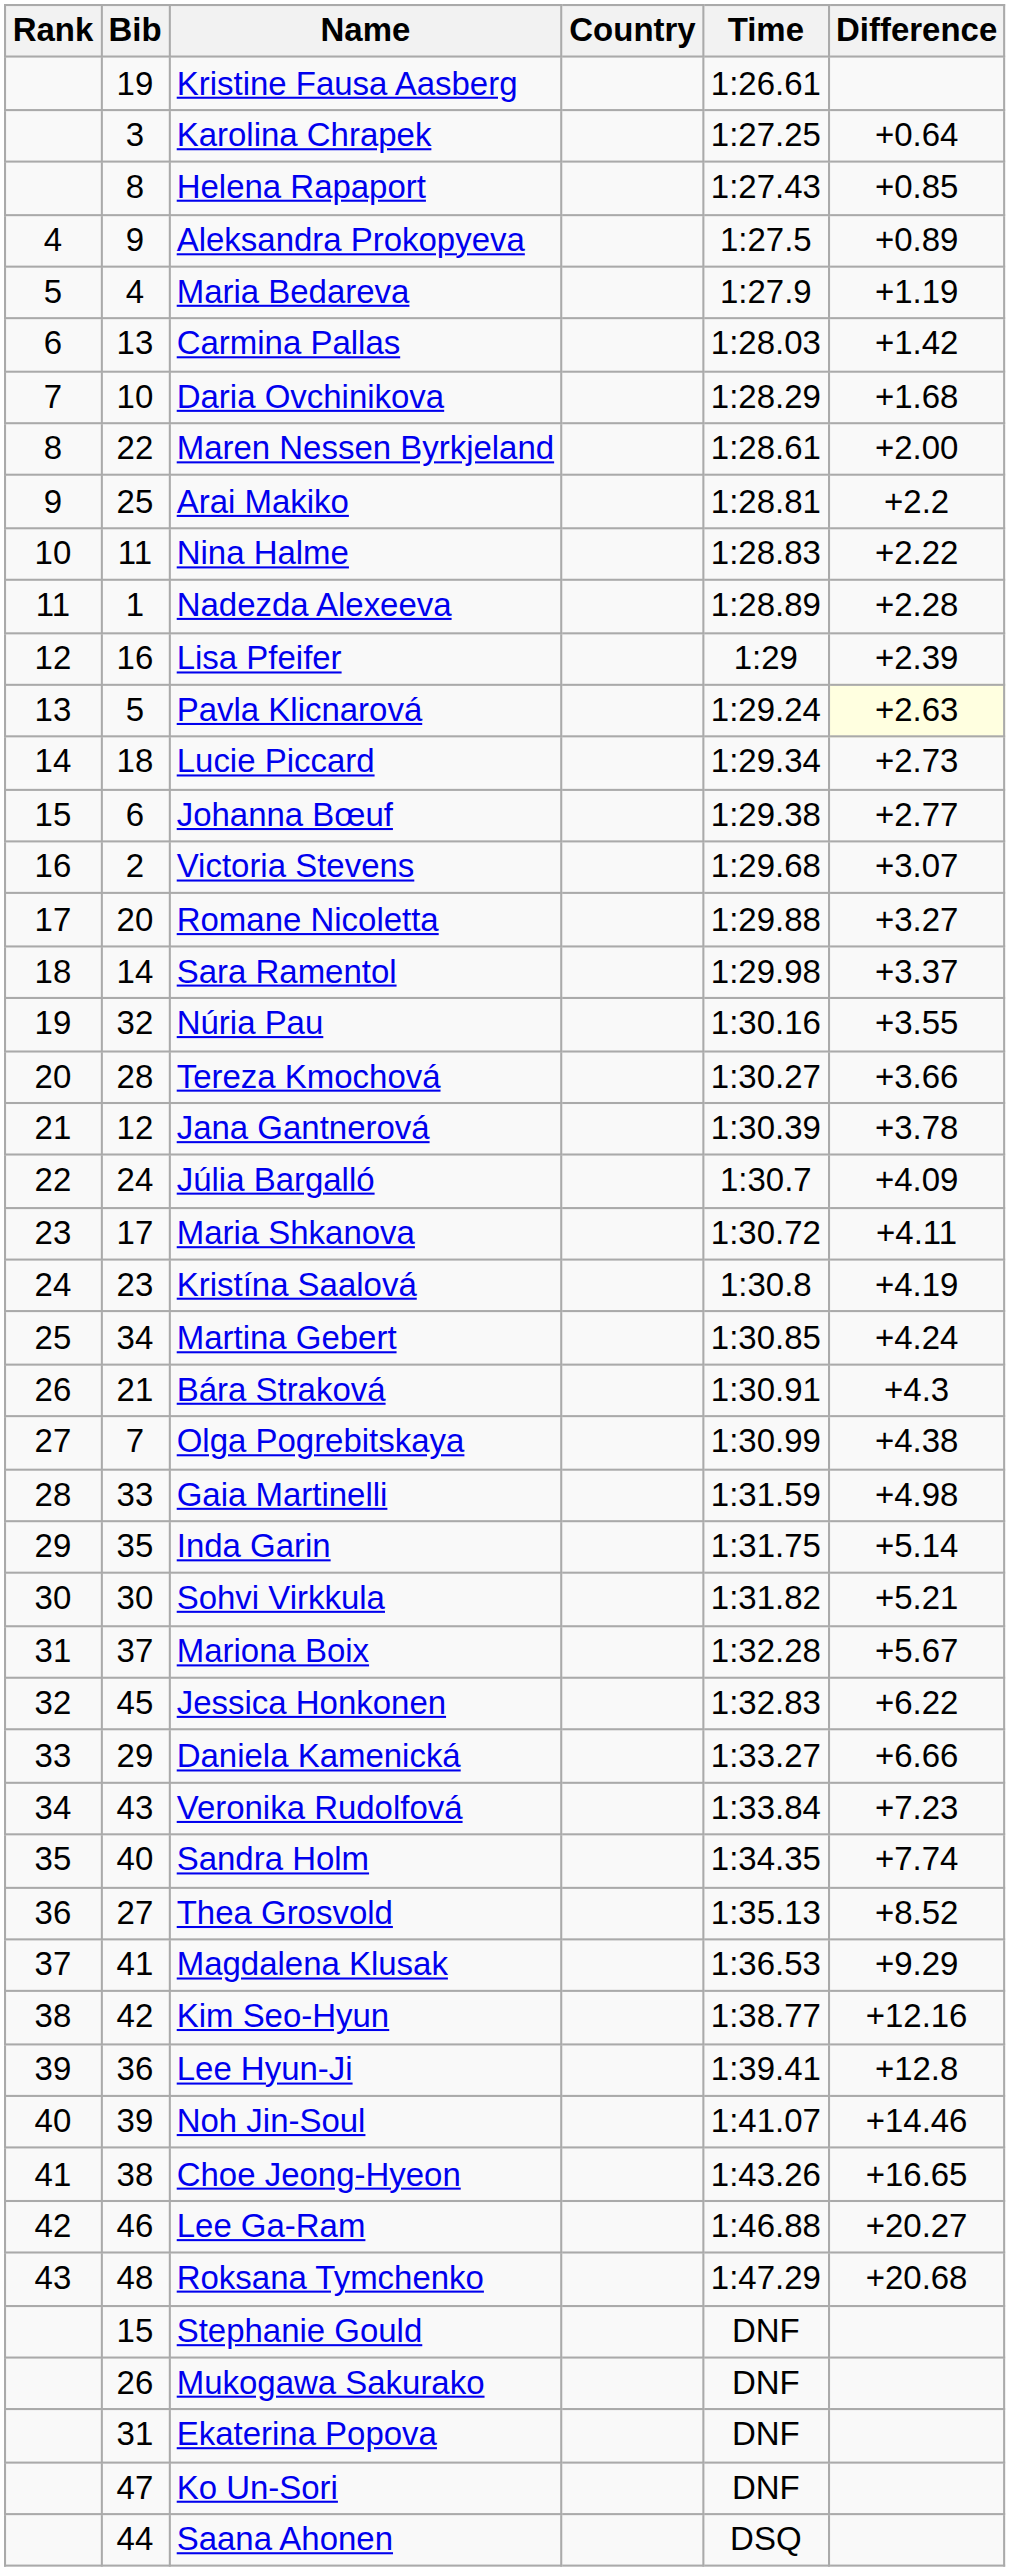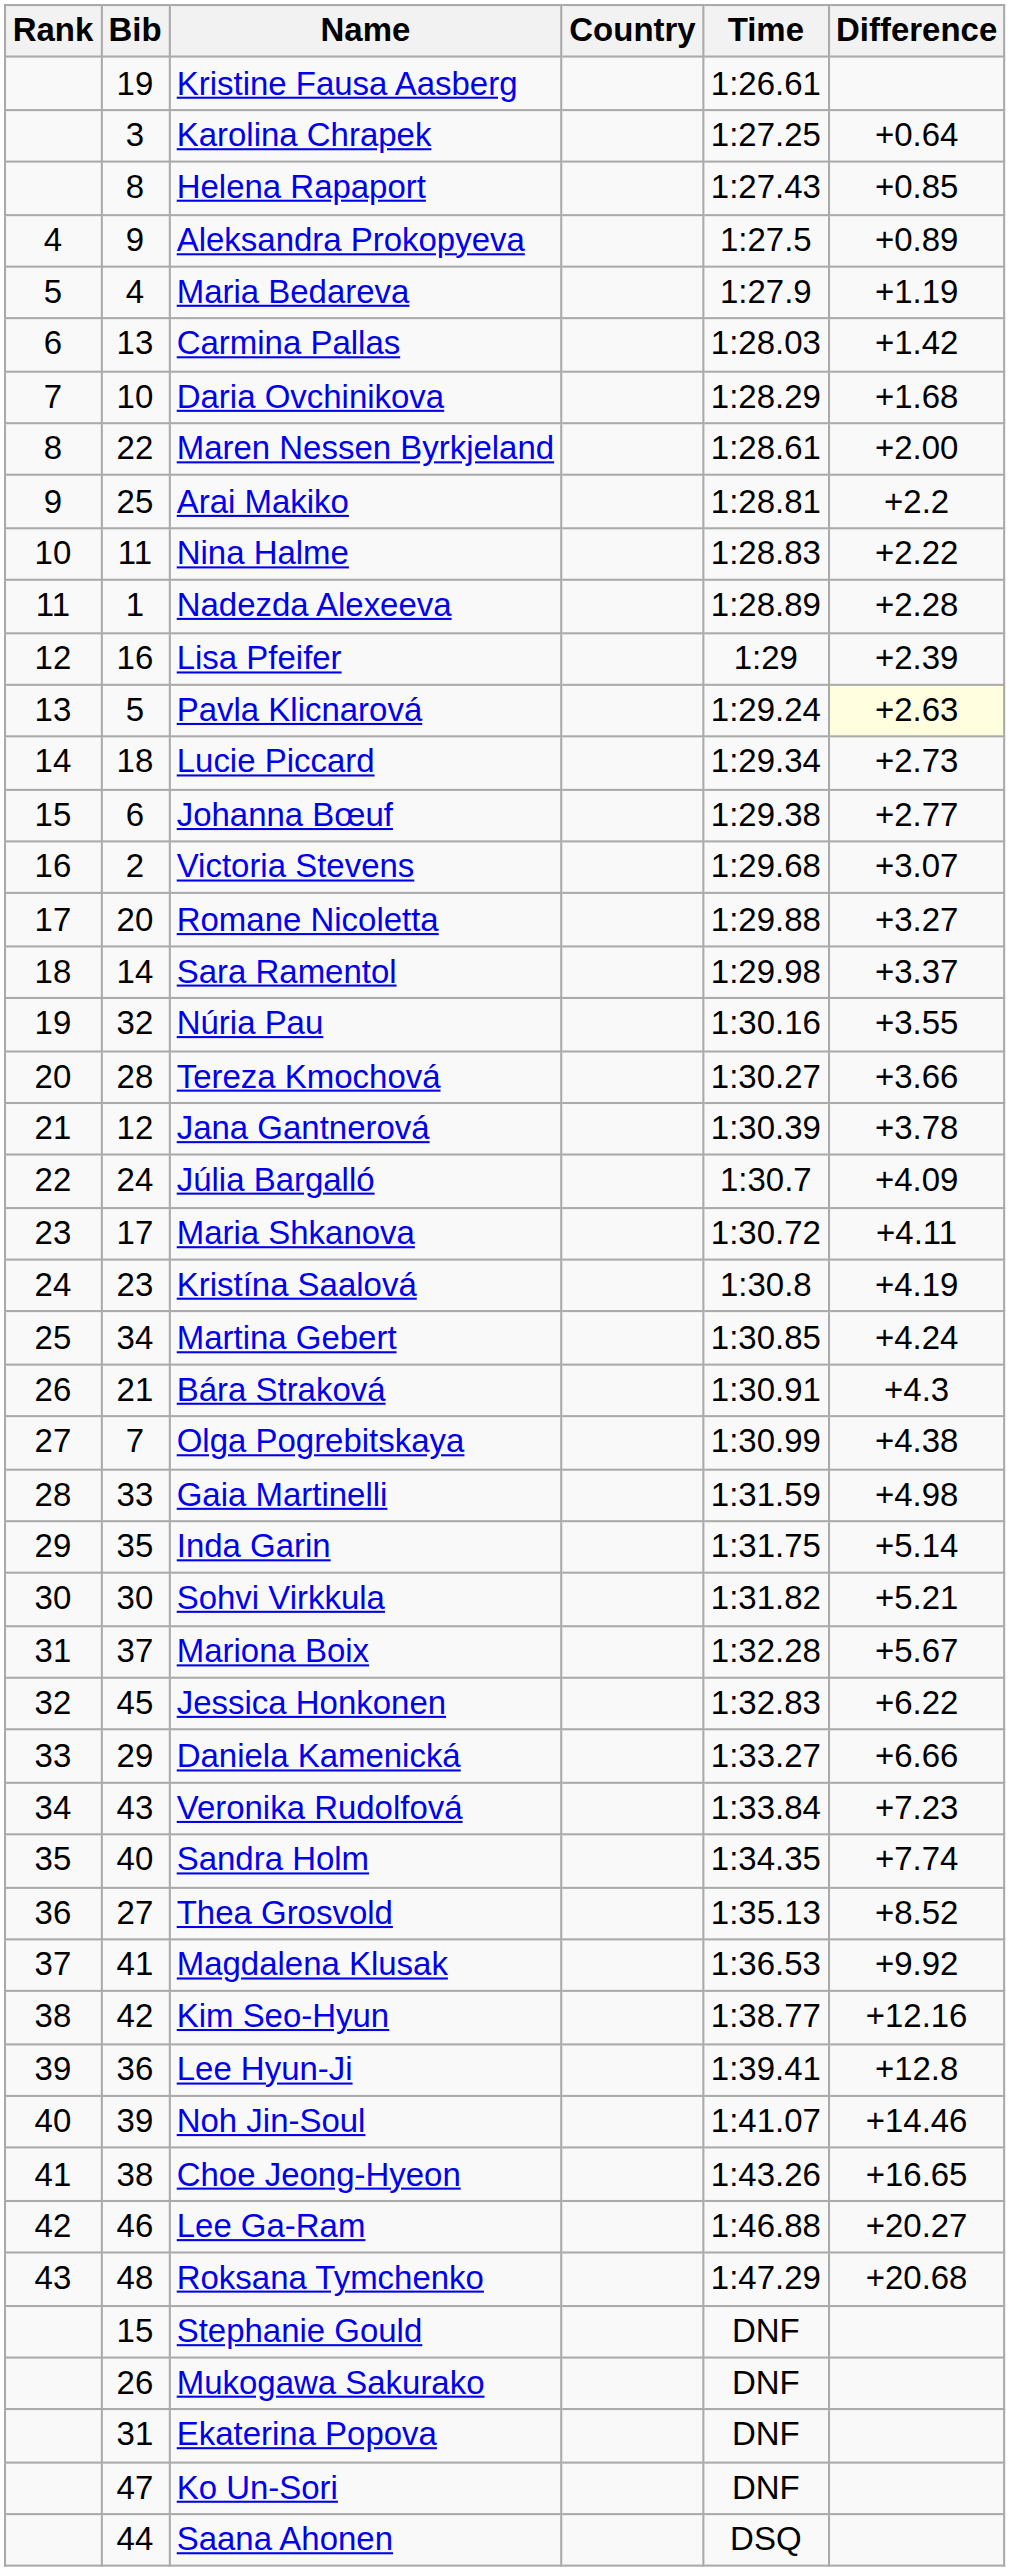Magdalena Klusak | Difference: +9.29 -> +9.92
